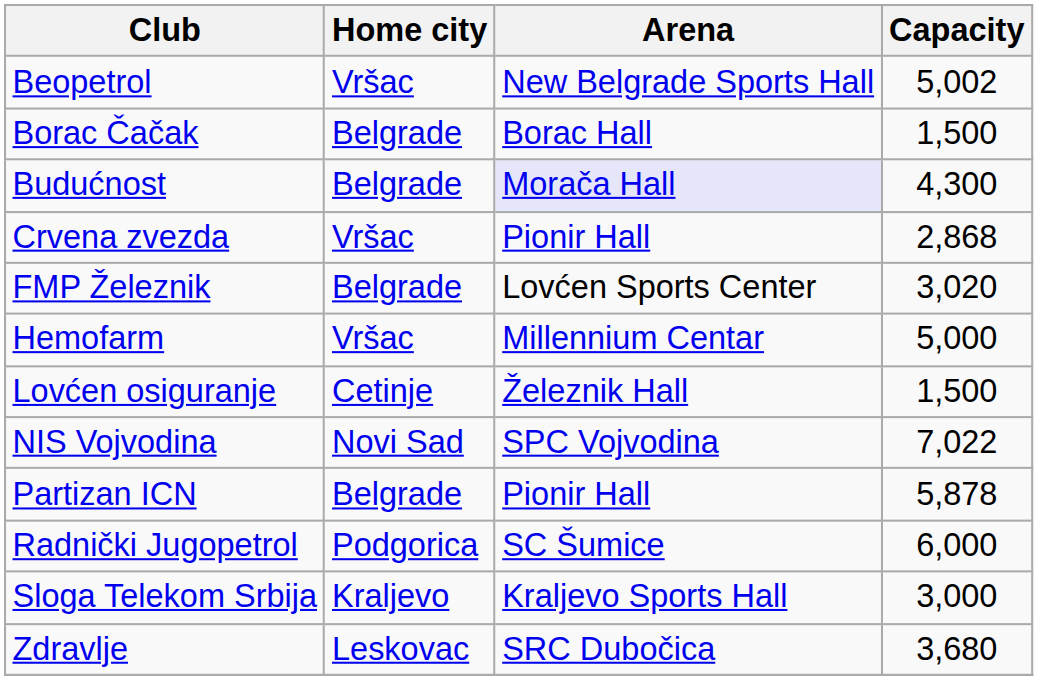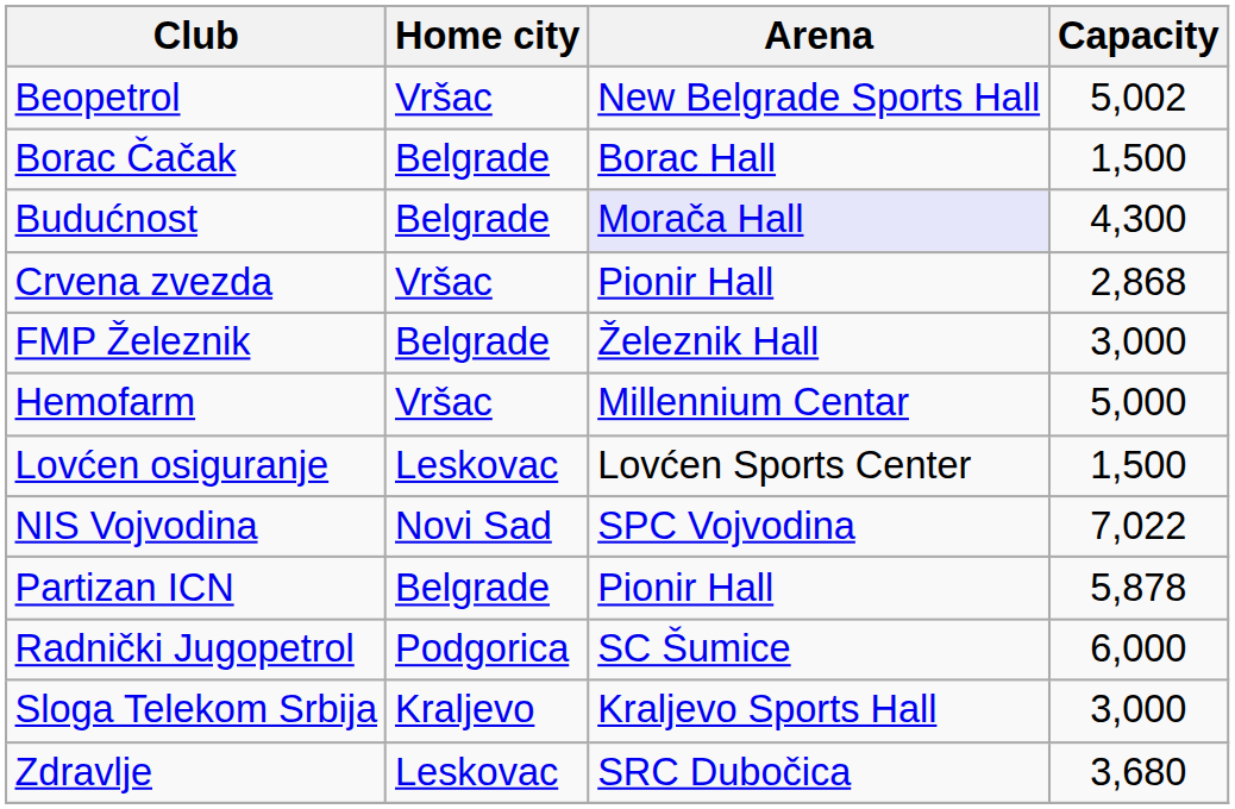FMP Železnik | Arena: Lovćen Sports Center -> Železnik Hall
FMP Železnik | Capacity: 3,020 -> 3,000
Lovćen osiguranje | Home city: Cetinje -> Leskovac
Lovćen osiguranje | Arena: Železnik Hall -> Lovćen Sports Center
